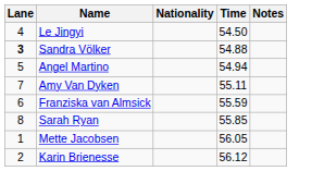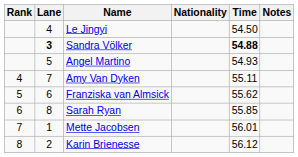+ column: Rank | 4 | 5 | 6 | 7 | 8
Sandra Völker | Time: normal -> bold
Angel Martino | Time: 54.94 -> 54.93
Franziska van Almsick | Time: 55.59 -> 55.62
Mette Jacobsen | Time: 56.05 -> 56.01
